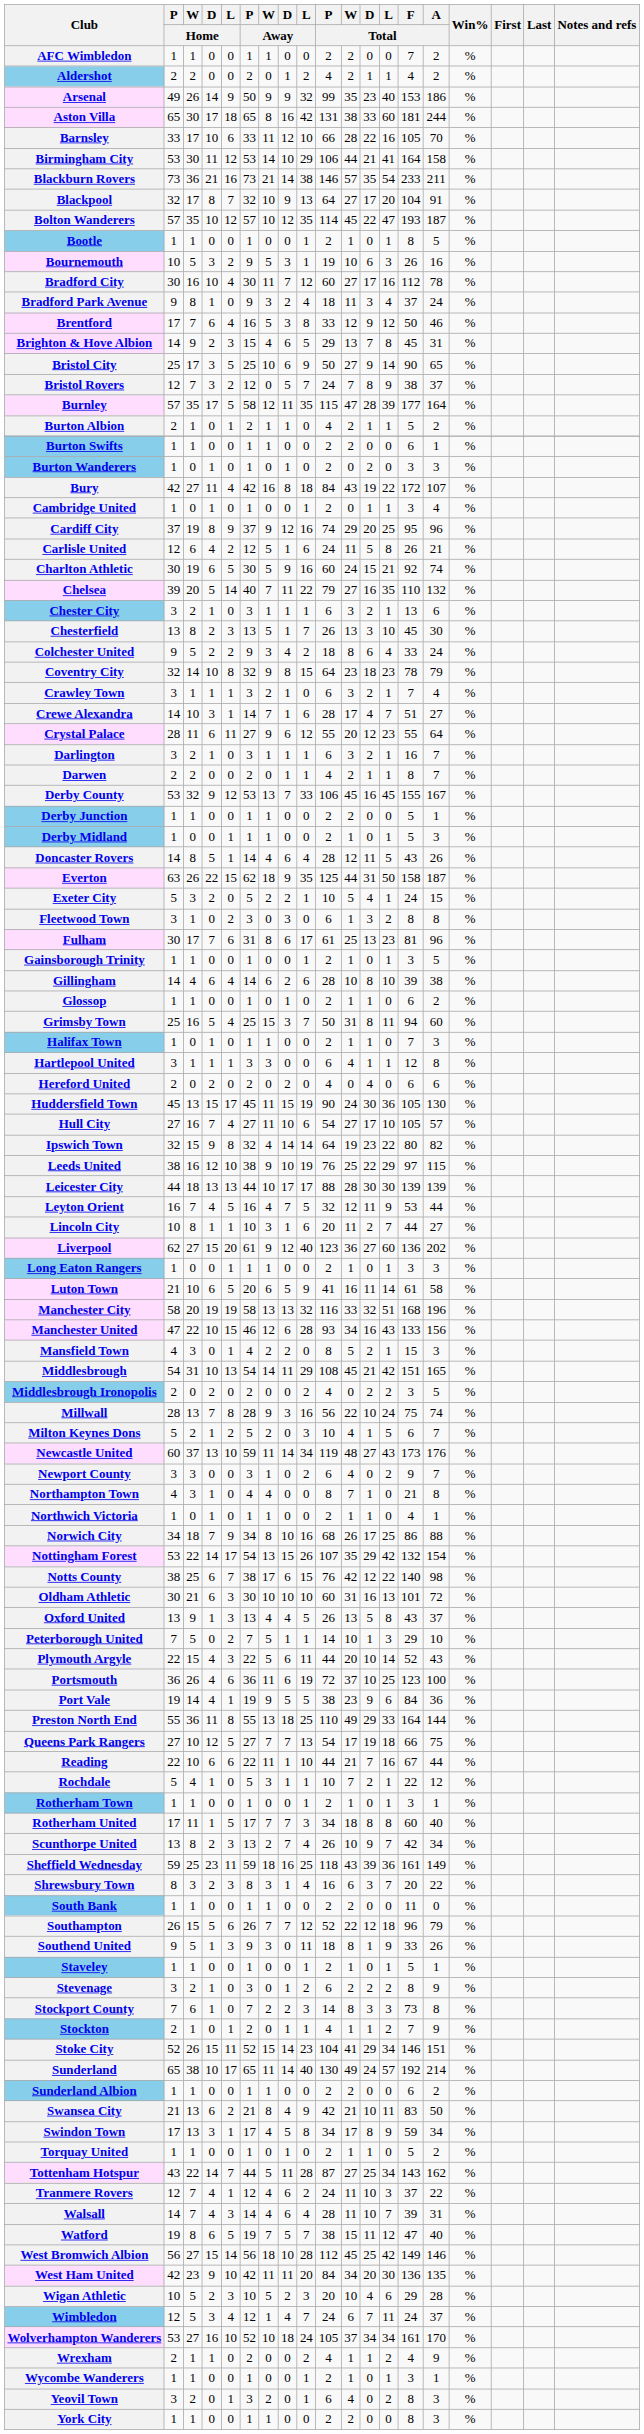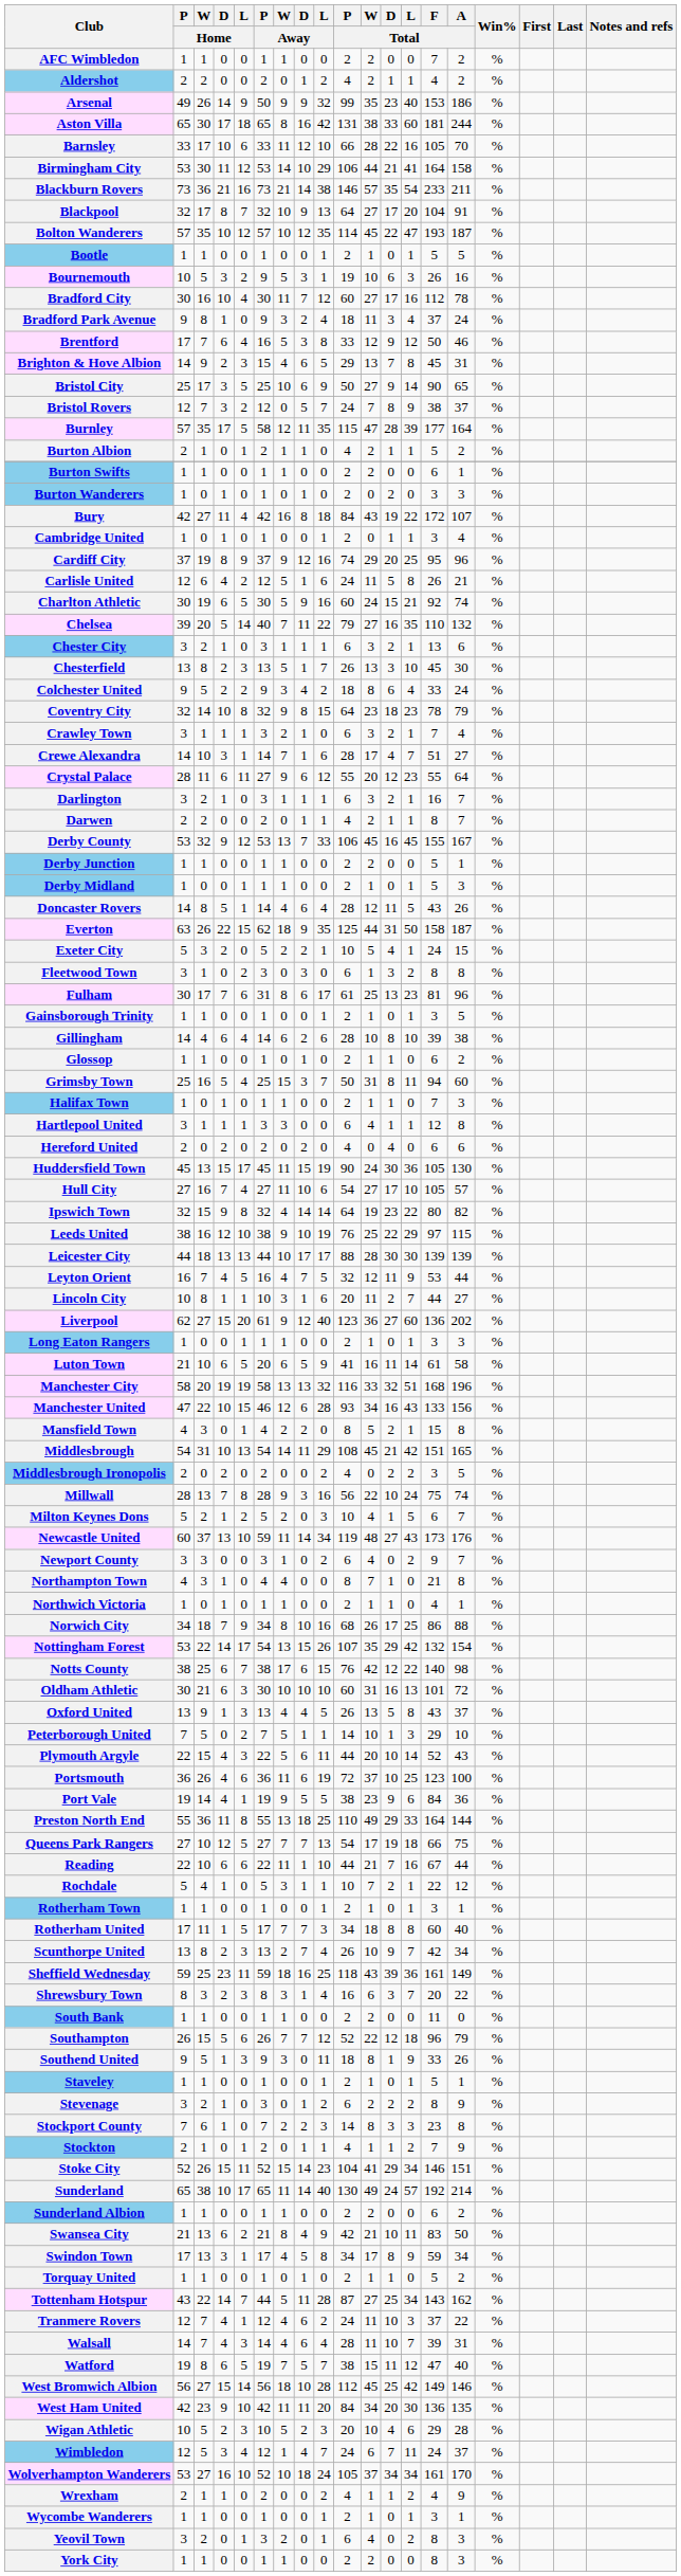Bootle | F / Total: 8 -> 5
Mansfield Town | A / Total: 3 -> 8
Stockport County | F / Total: 73 -> 23
